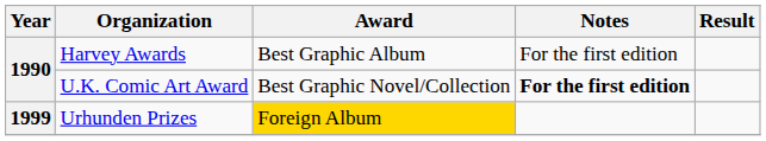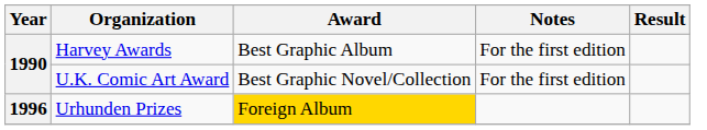U.K. Comic Art Award | Notes: bold -> normal
Urhunden Prizes | Year: 1999 -> 1996
